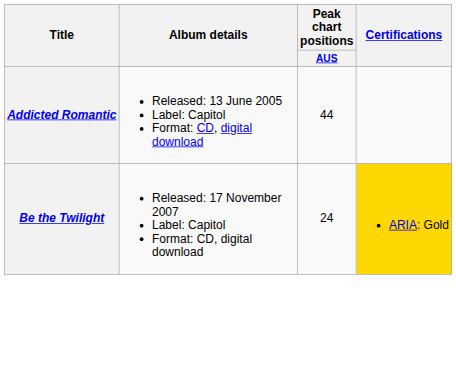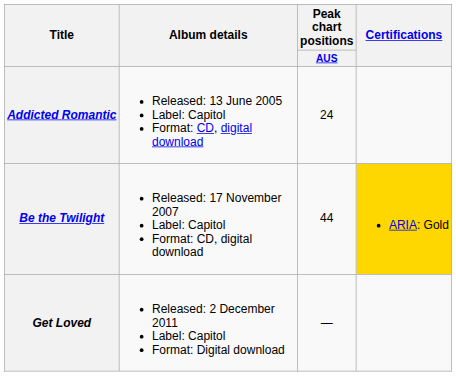Addicted Romantic | Peak chart positions / AUS: 44 -> 24
Be the Twilight | Peak chart positions / AUS: 24 -> 44
+ row: Get Loved | Released: 2 December 2011 Label: Capitol Format: Digital download | —
